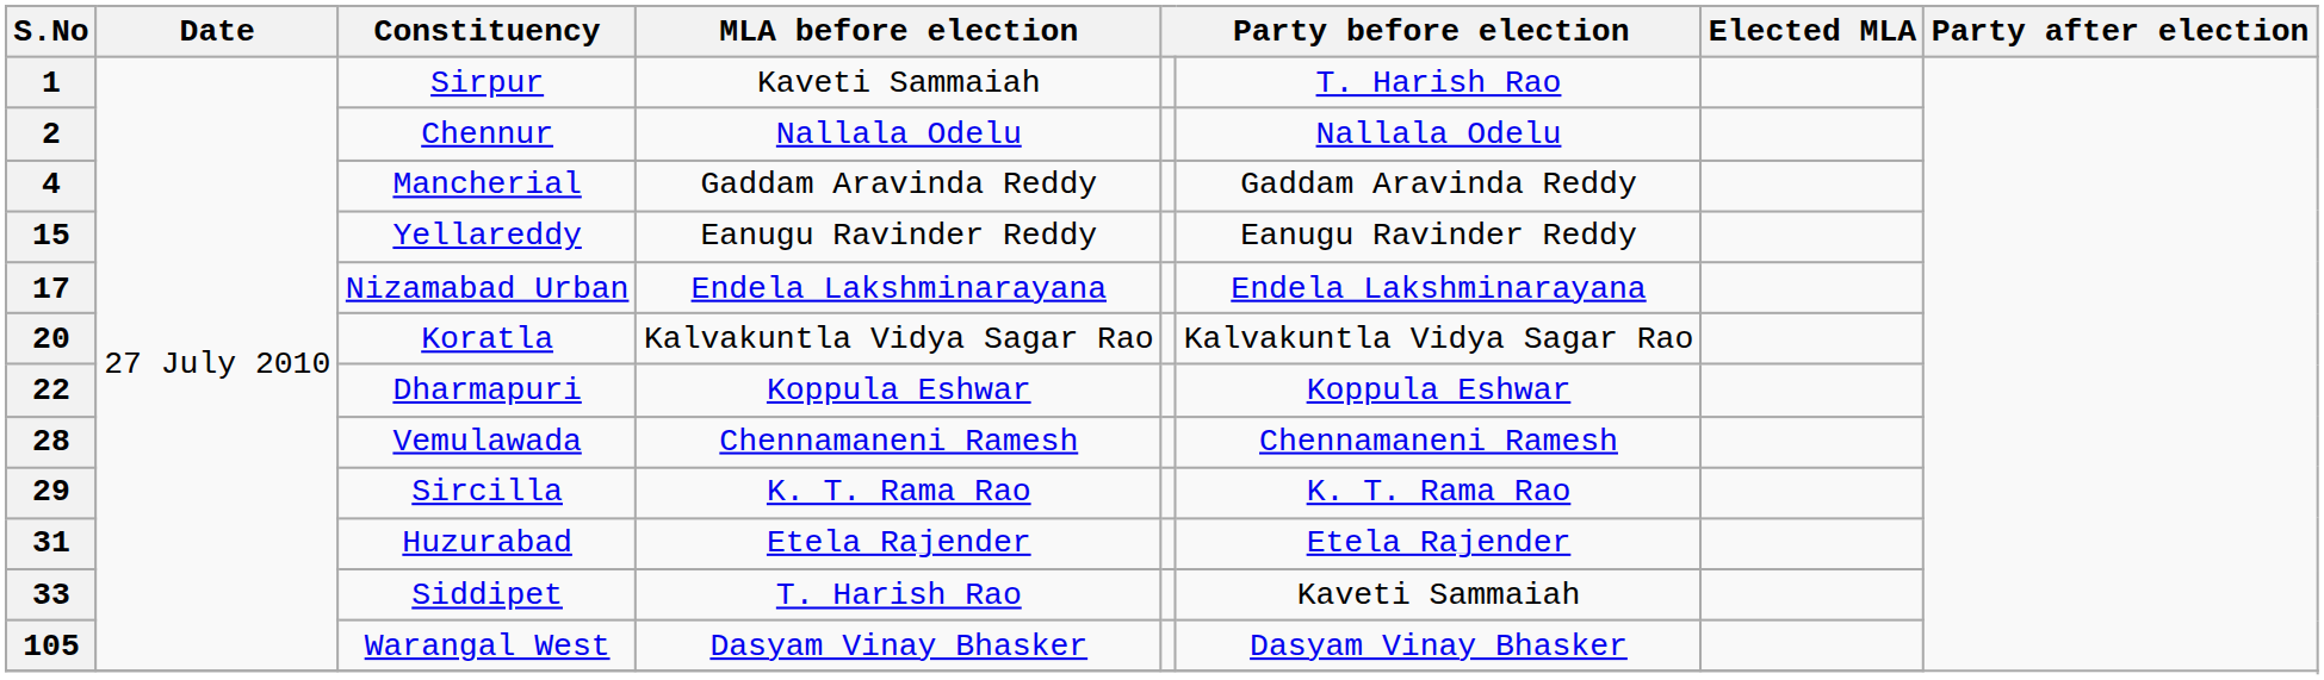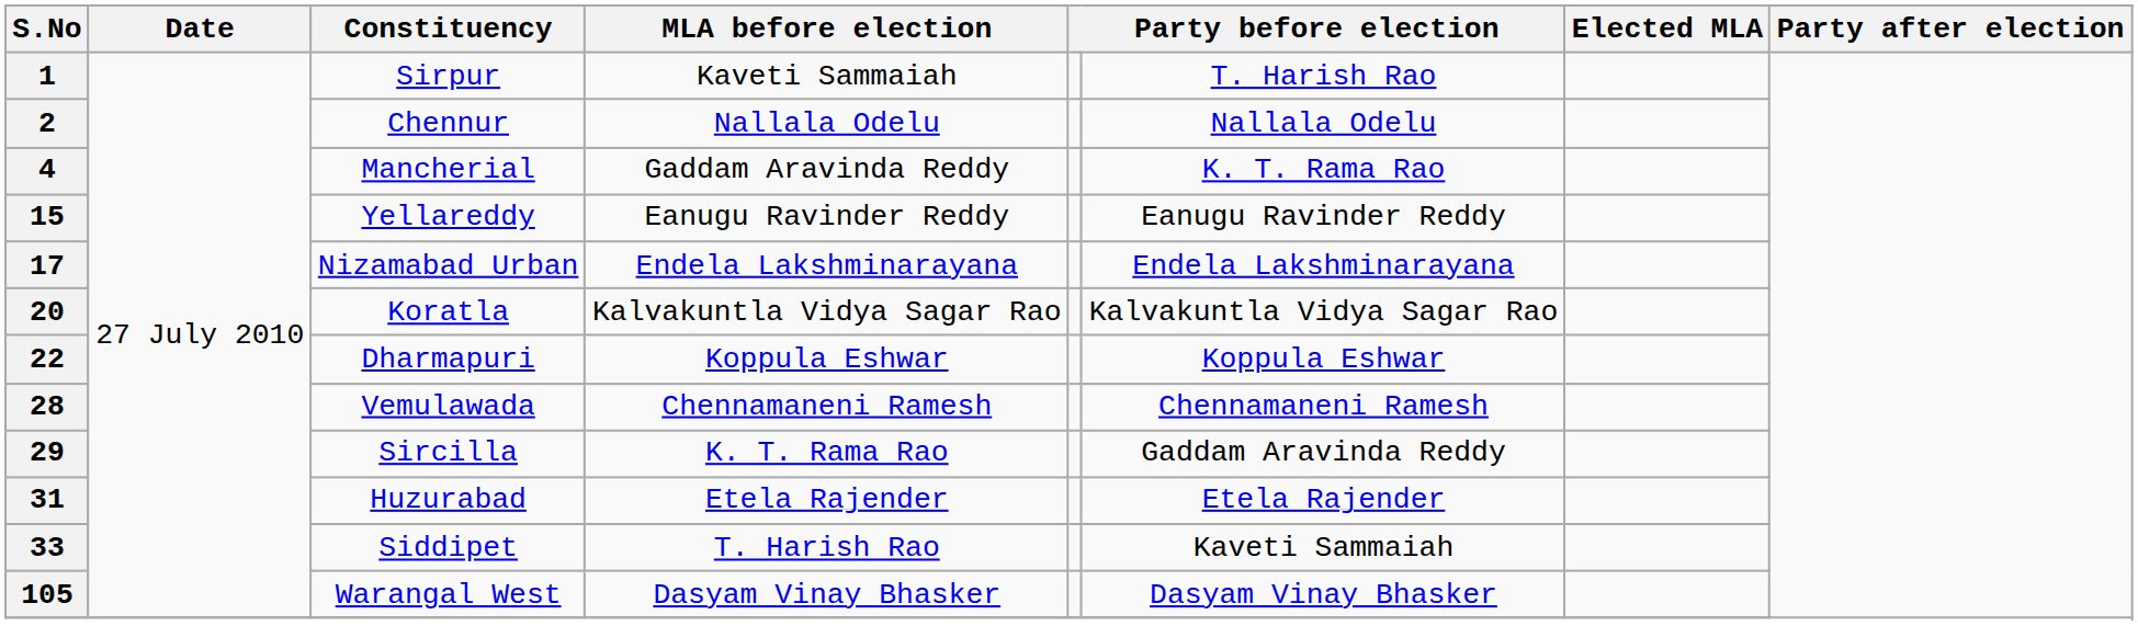4 | column 6: Gaddam Aravinda Reddy -> K. T. Rama Rao
29 | column 6: K. T. Rama Rao -> Gaddam Aravinda Reddy
